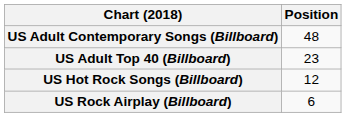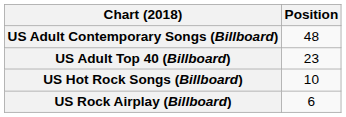US Hot Rock Songs (Billboard) | Position: 12 -> 10
